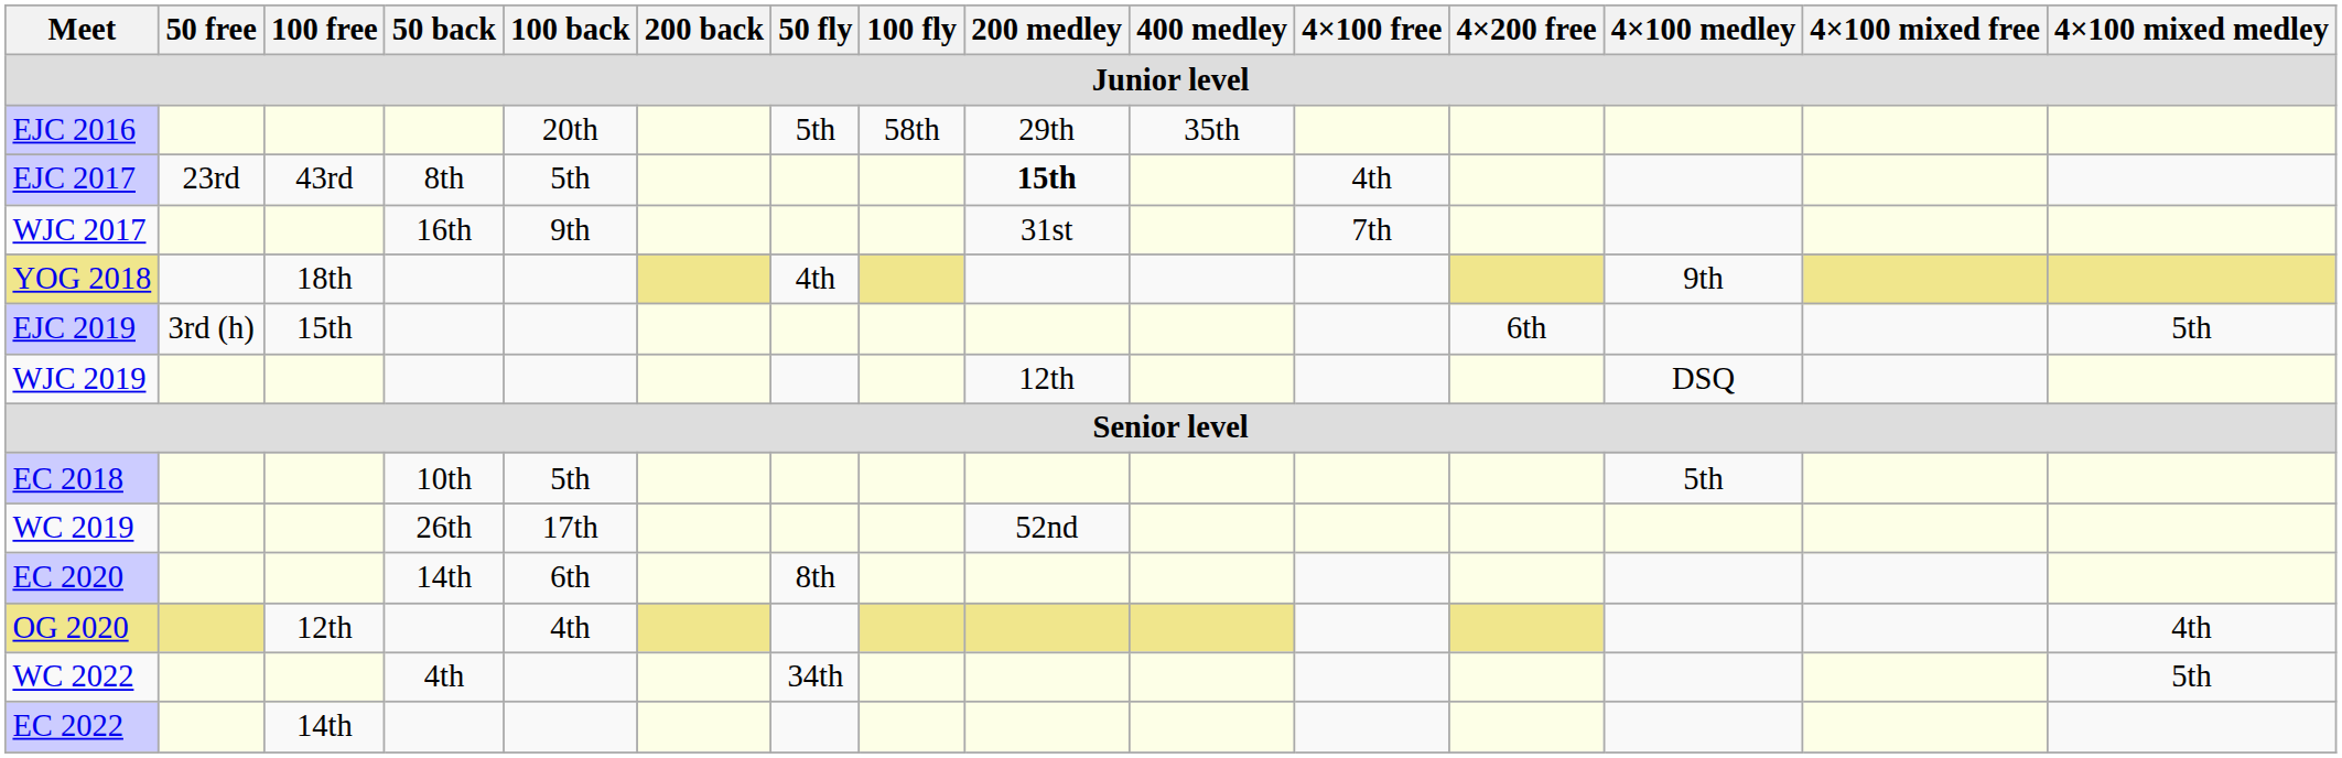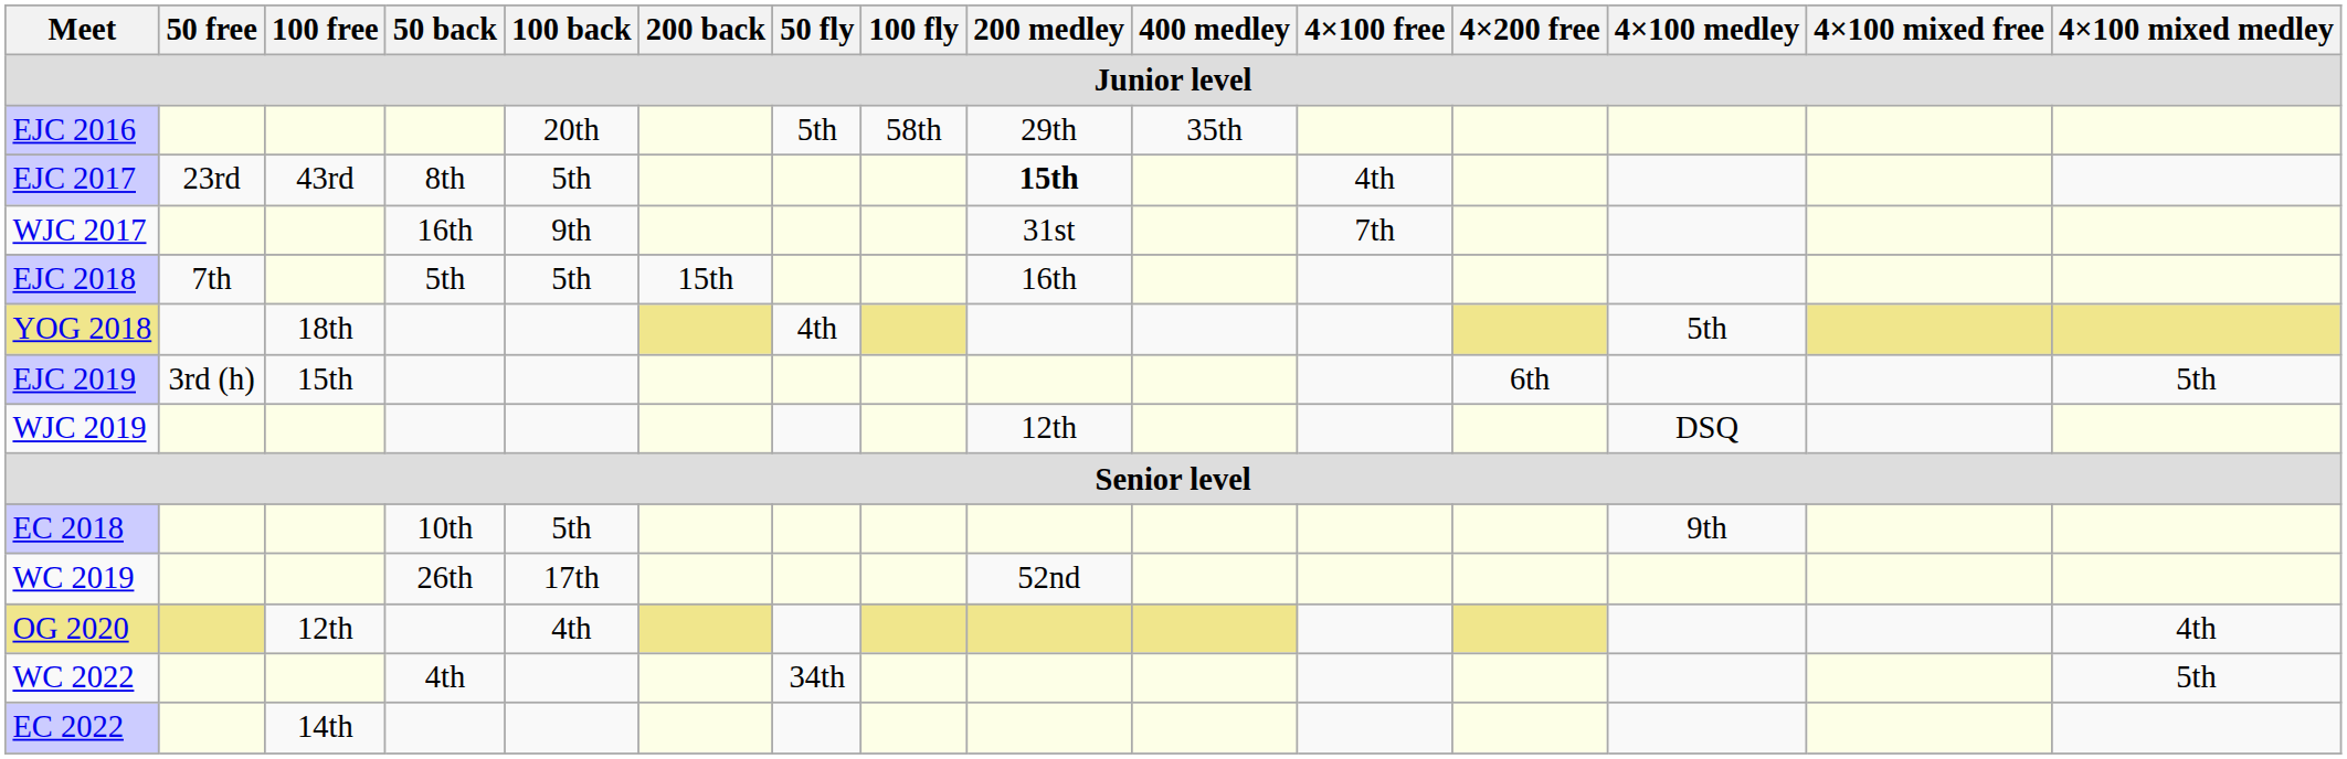+ row: EJC 2018 | 7th | 5th | 5th | 15th | 16th
YOG 2018 | 4×100 medley: 9th -> 5th
EC 2018 | 4×100 medley: 5th -> 9th
- row: EC 2020 | 14th | 6th | 8th
